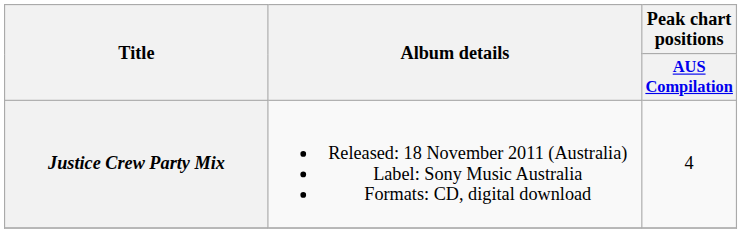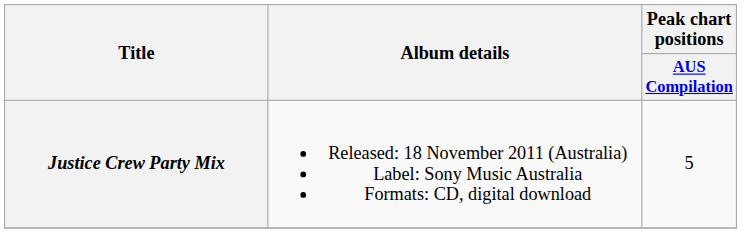Justice Crew Party Mix | Peak chart positions / AUS Compilation: 4 -> 5
